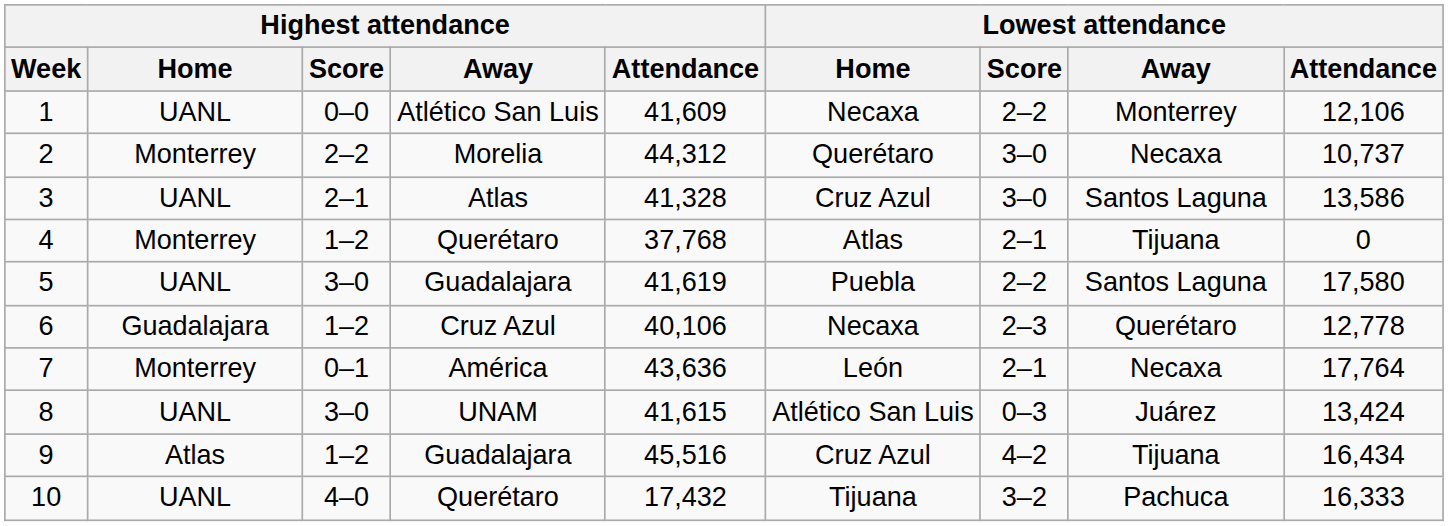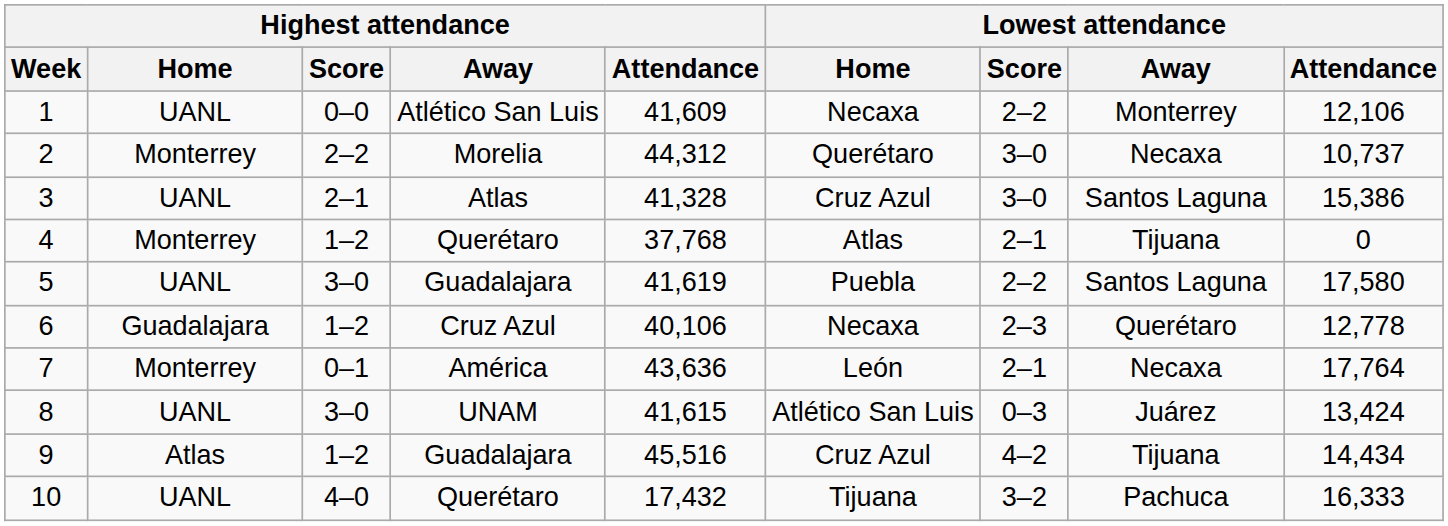3 | Lowest attendance / Attendance: 13,586 -> 15,386
9 | Lowest attendance / Attendance: 16,434 -> 14,434
